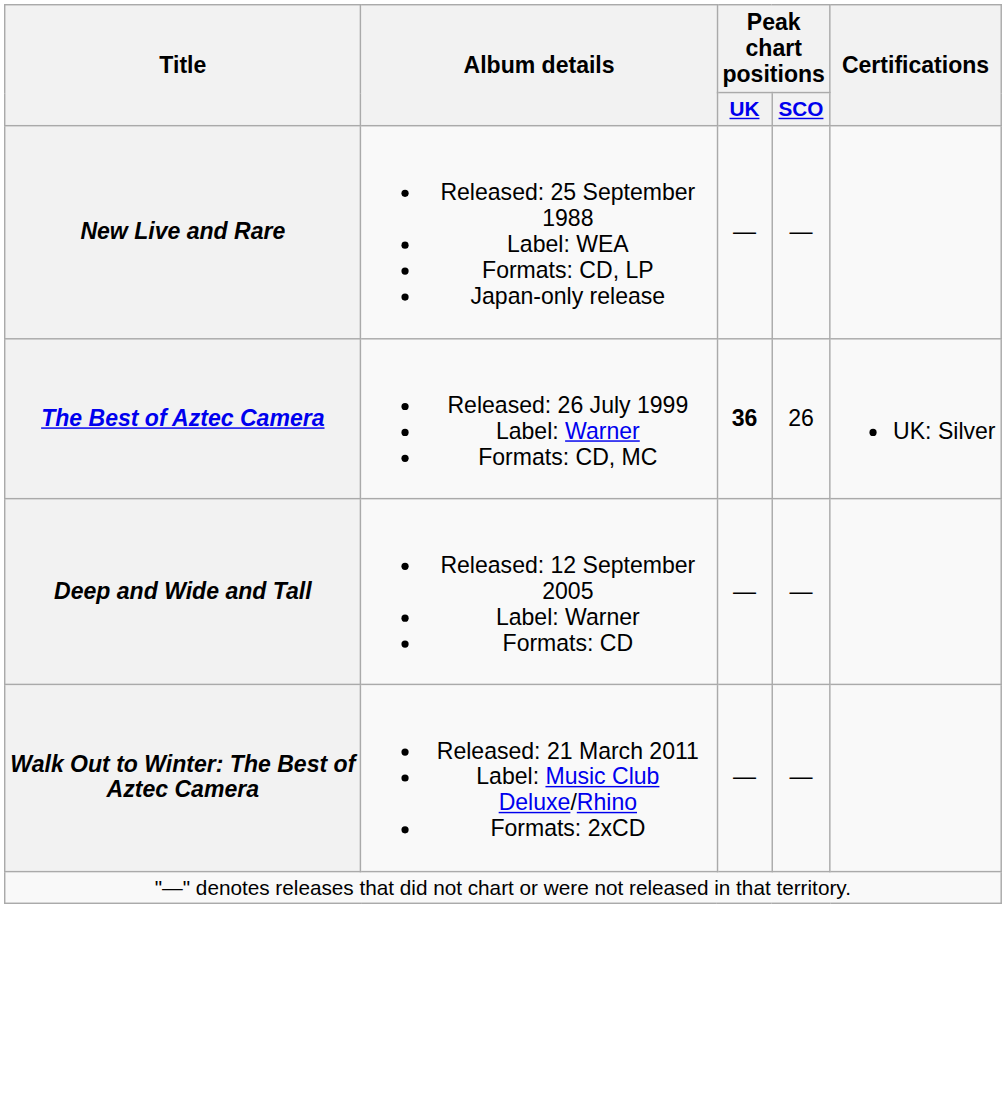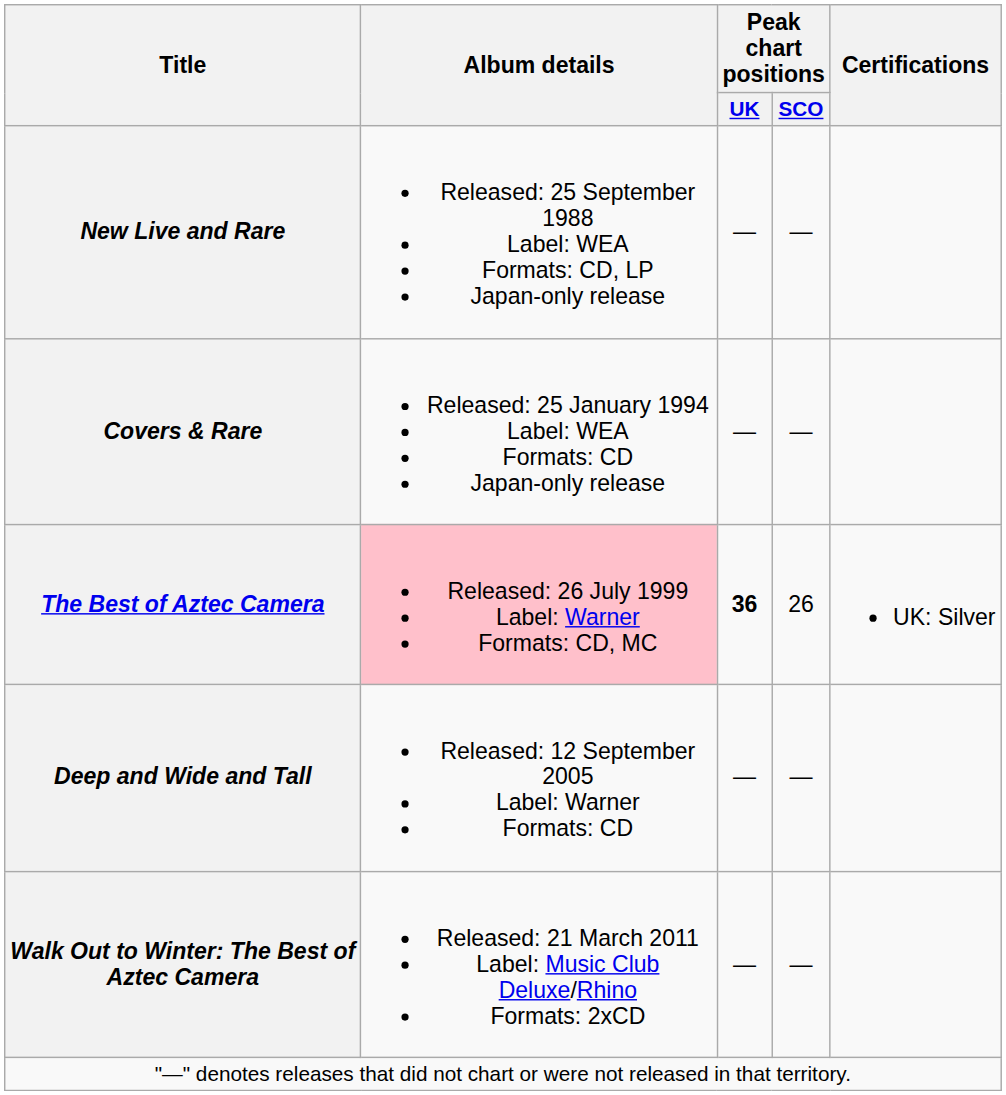+ row: Covers & Rare | Released: 25 January 1994 Label: WEA Formats: CD Japan-only release | — | —
The Best of Aztec Camera | Album details: no background -> pink background
